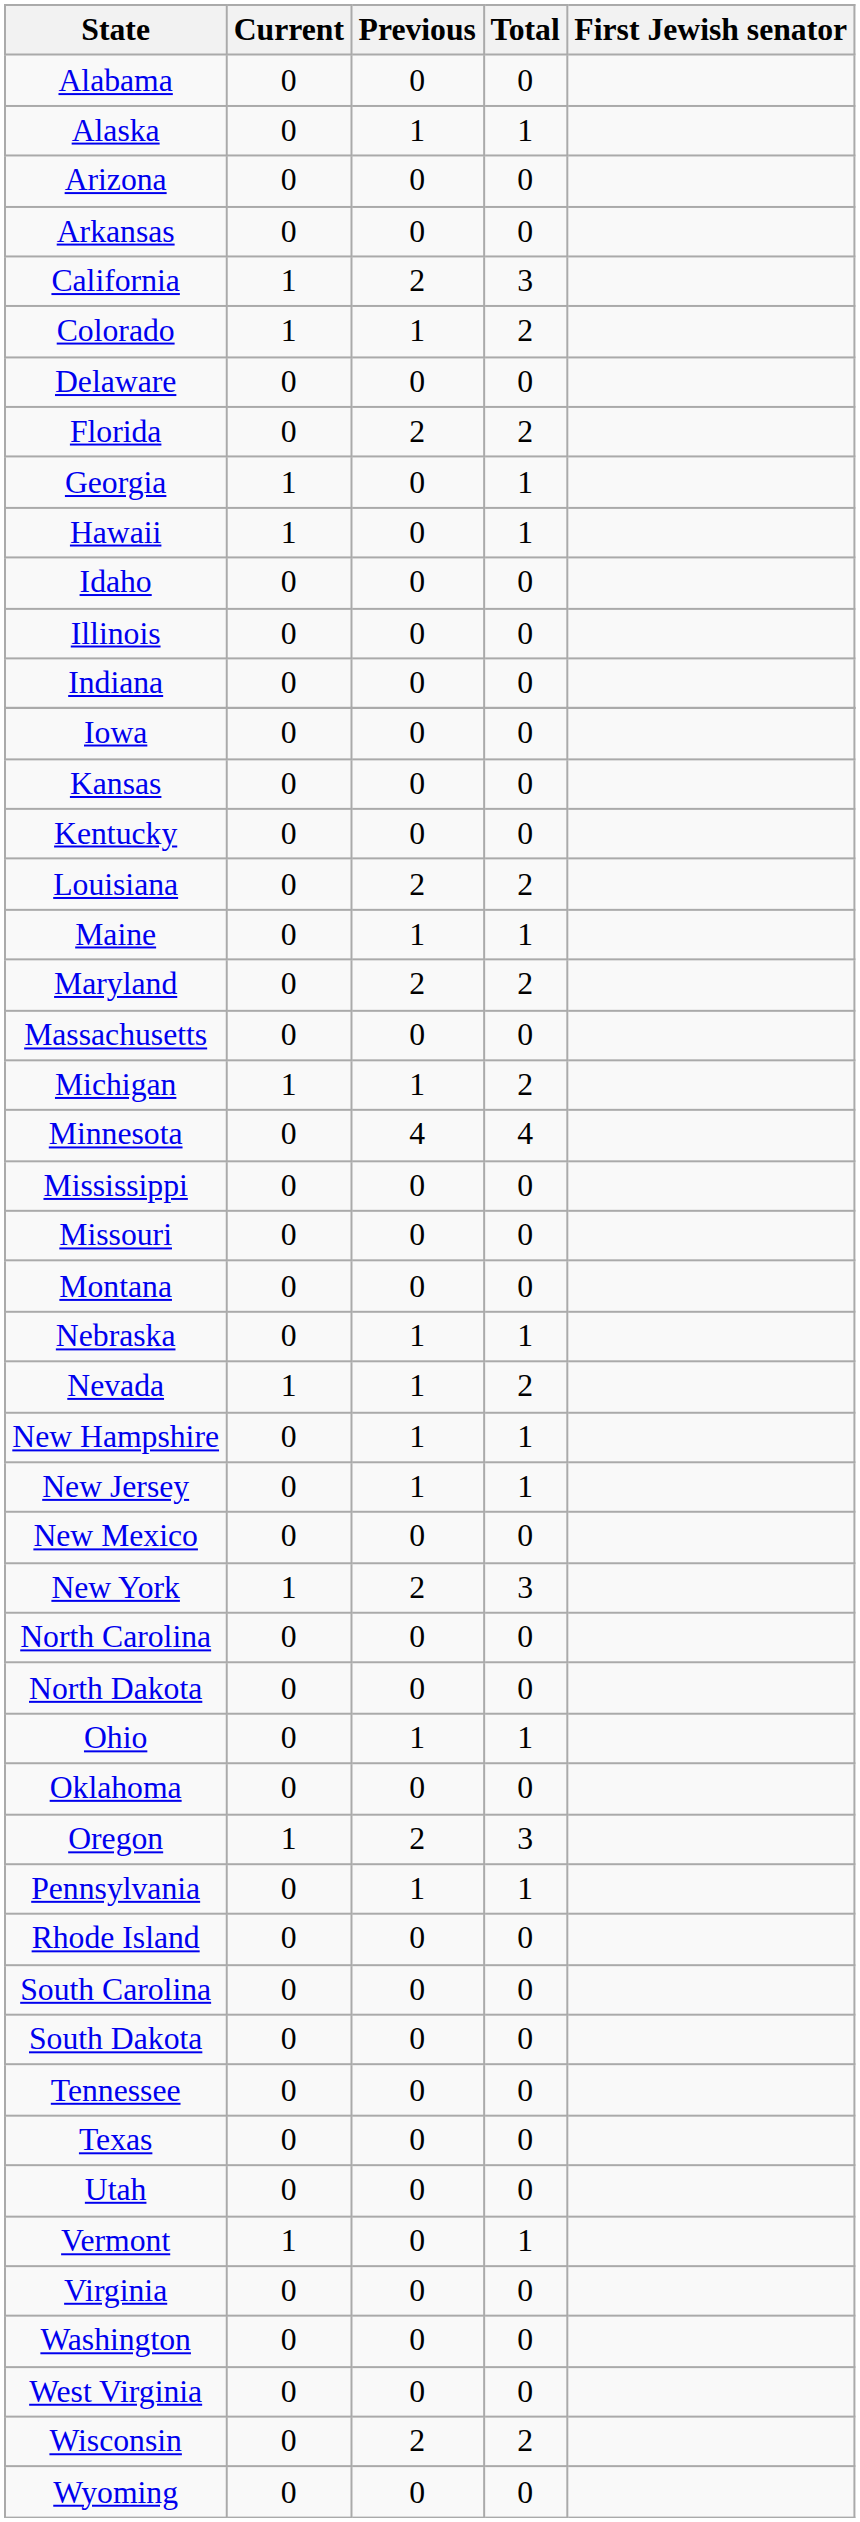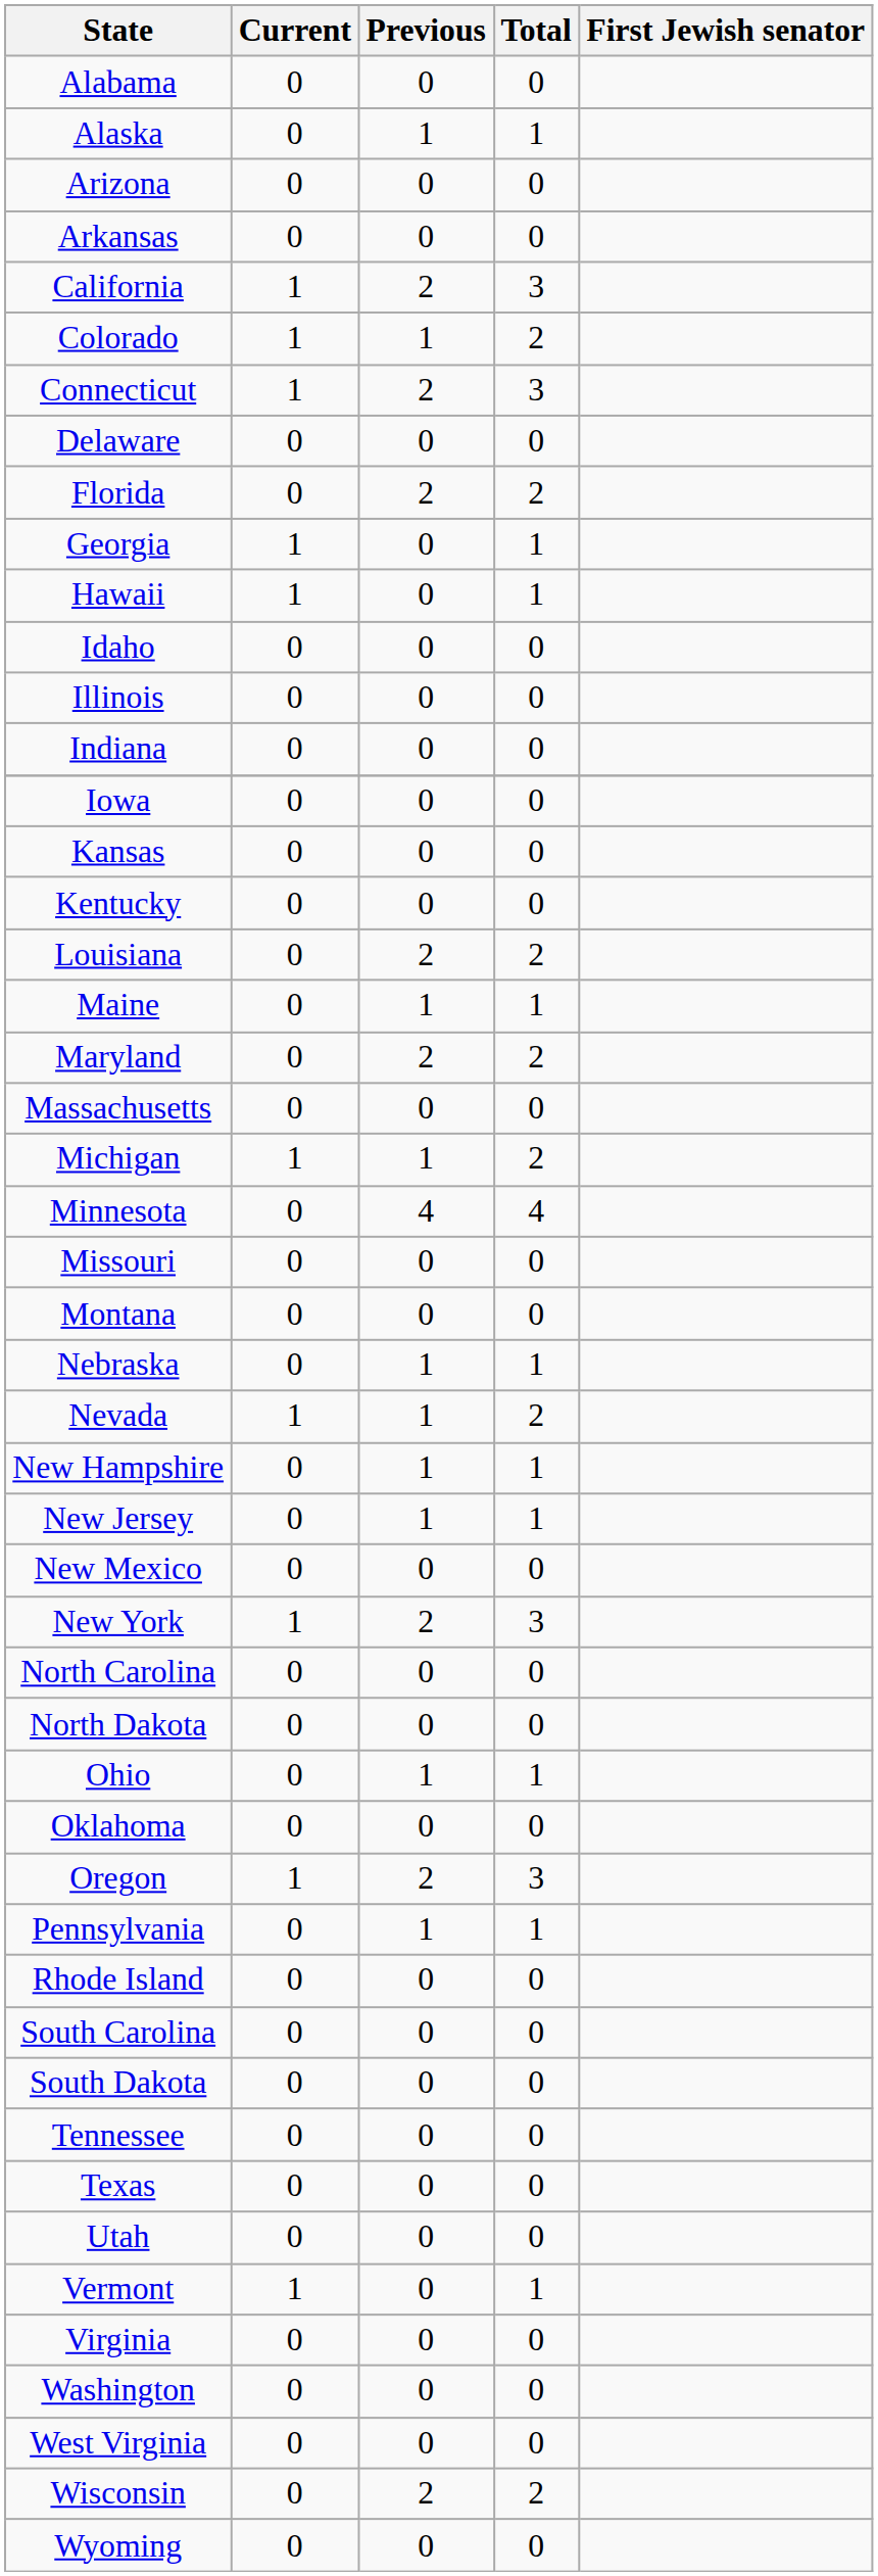+ row: Connecticut | 1 | 2 | 3
- row: Mississippi | 0 | 0 | 0
